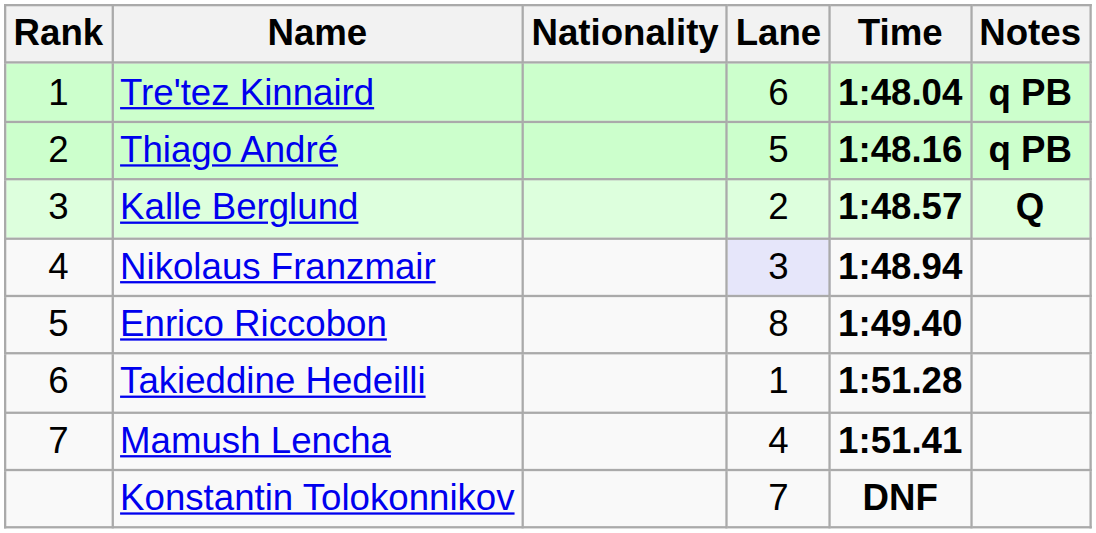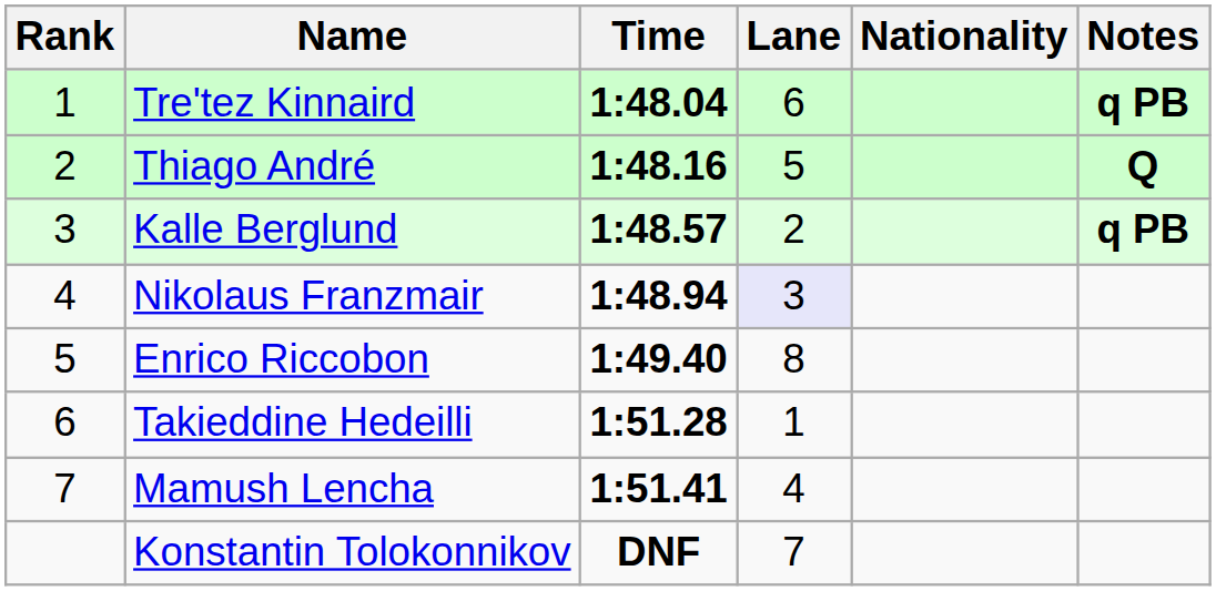columns swapped: Nationality <-> Time
Thiago André | Notes: q PB -> Q
Kalle Berglund | Notes: Q -> q PB
